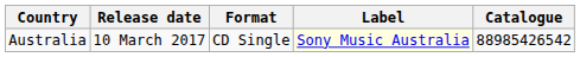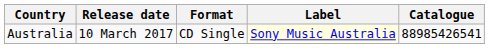Australia | Catalogue: 88985426542 -> 88985426541
